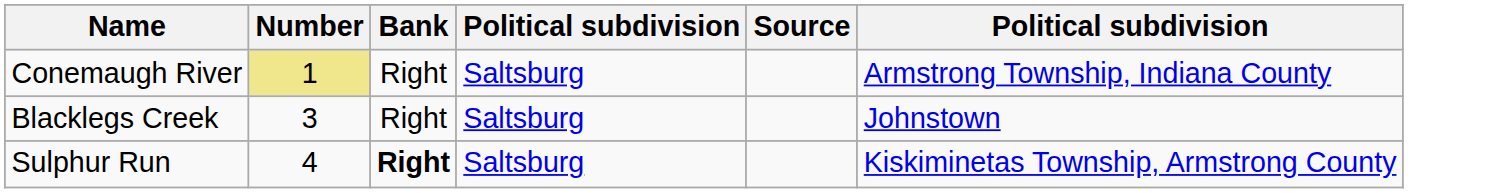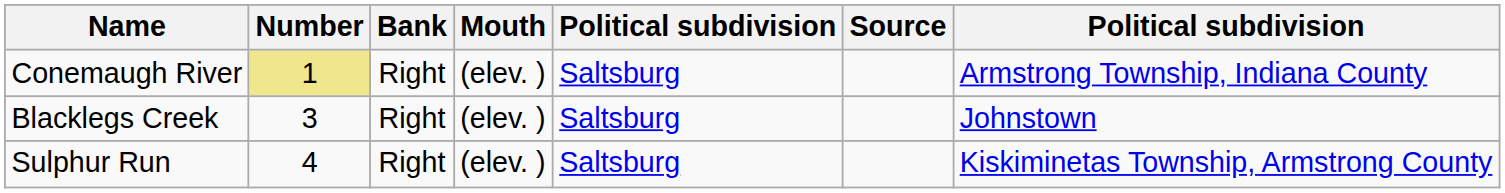+ column: Mouth | (elev. ) | (elev. ) | (elev. )
Sulphur Run | Bank: bold -> normal
